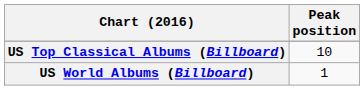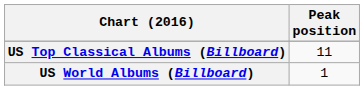US Top Classical Albums (Billboard) | Peak position: 10 -> 11
